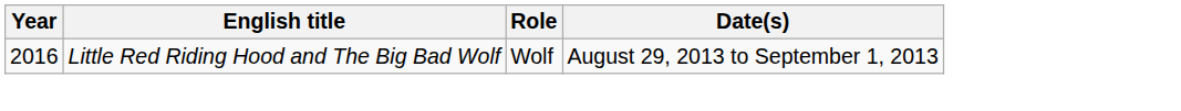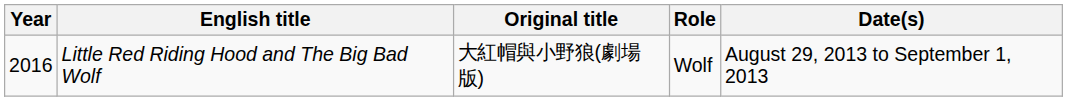+ column: Original title | 大紅帽與小野狼(劇場版)
